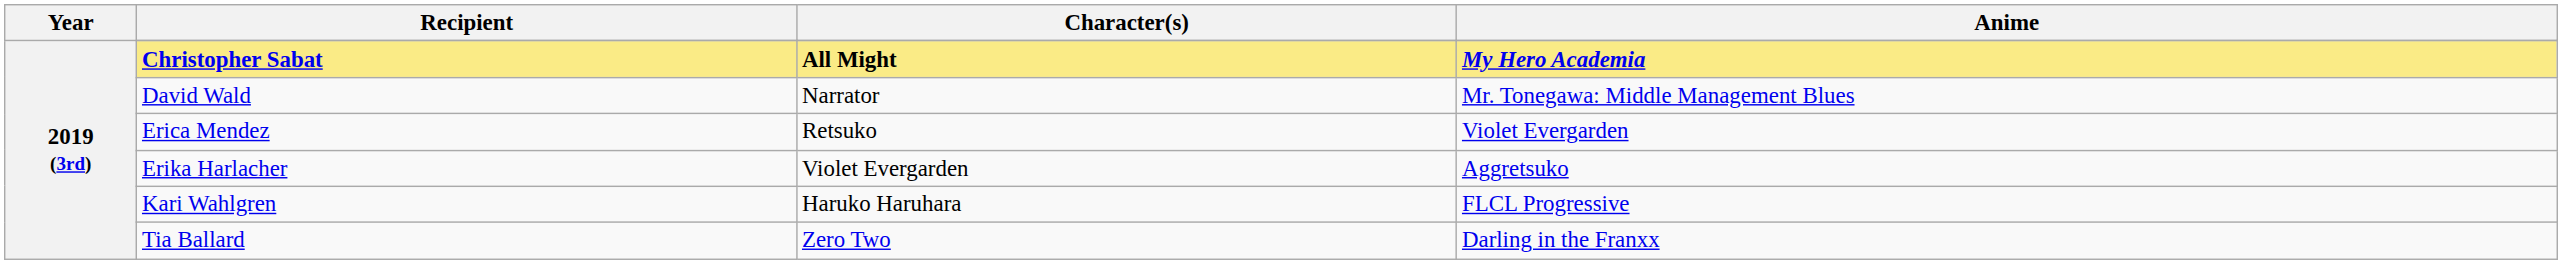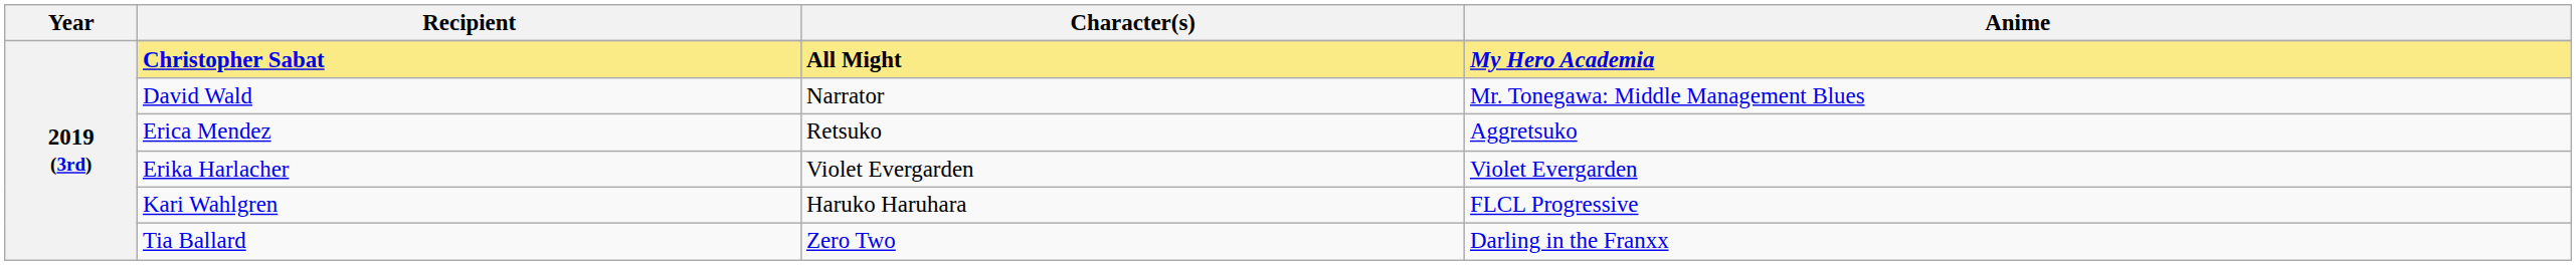Erica Mendez | Anime: Violet Evergarden -> Aggretsuko
Erika Harlacher | Anime: Aggretsuko -> Violet Evergarden
